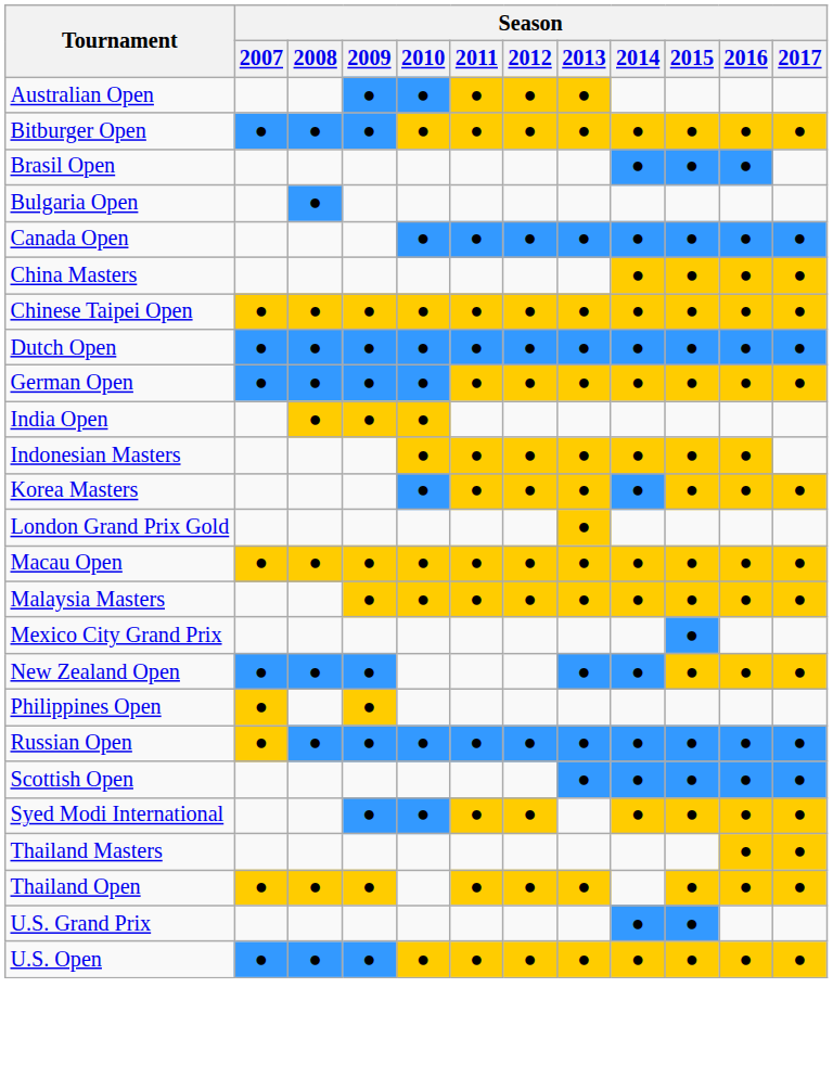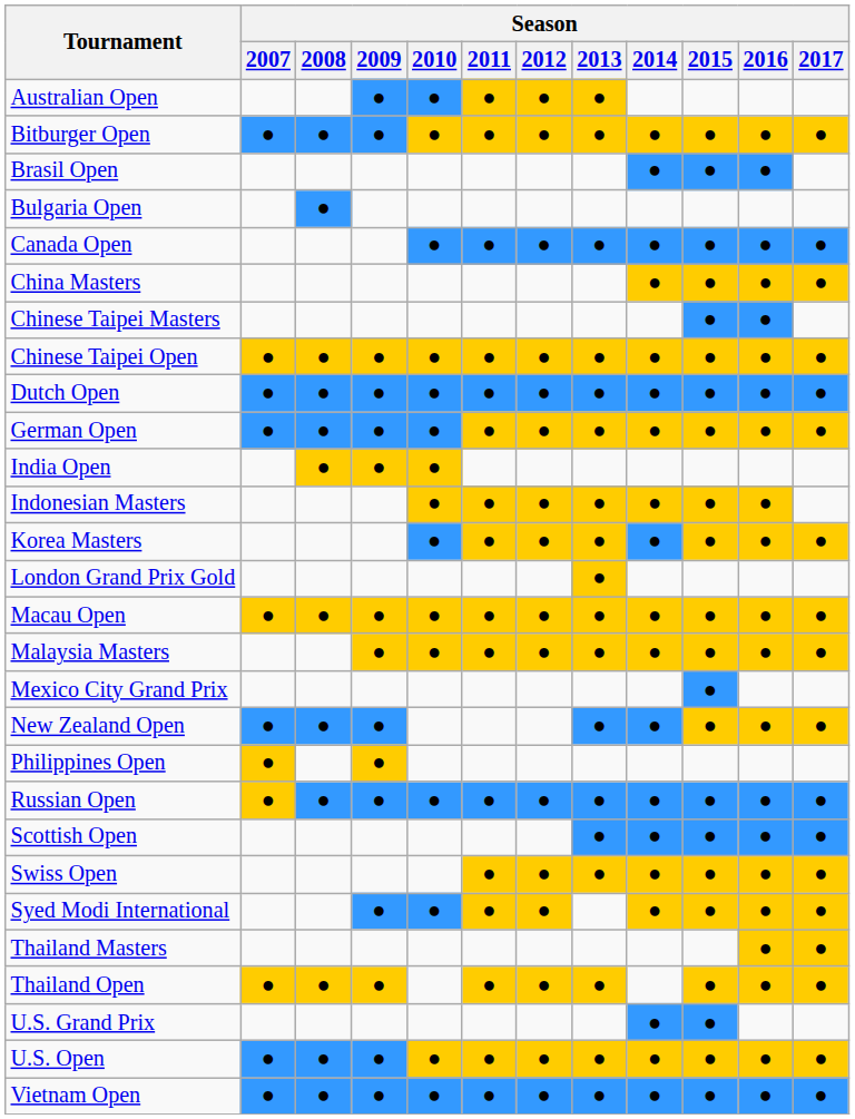+ row: Chinese Taipei Masters | ● | ●
+ row: Swiss Open | ● | ● | ● | ● | ● | ● | ●
+ row: Vietnam Open | ● | ● | ● | ● | ● | ● | ● | ● | ● | ● | ●
